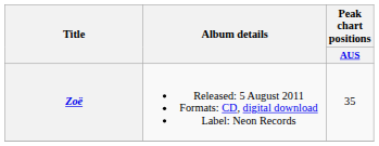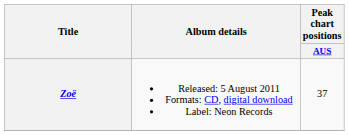Zoë | Peak chart positions / AUS: 35 -> 37
